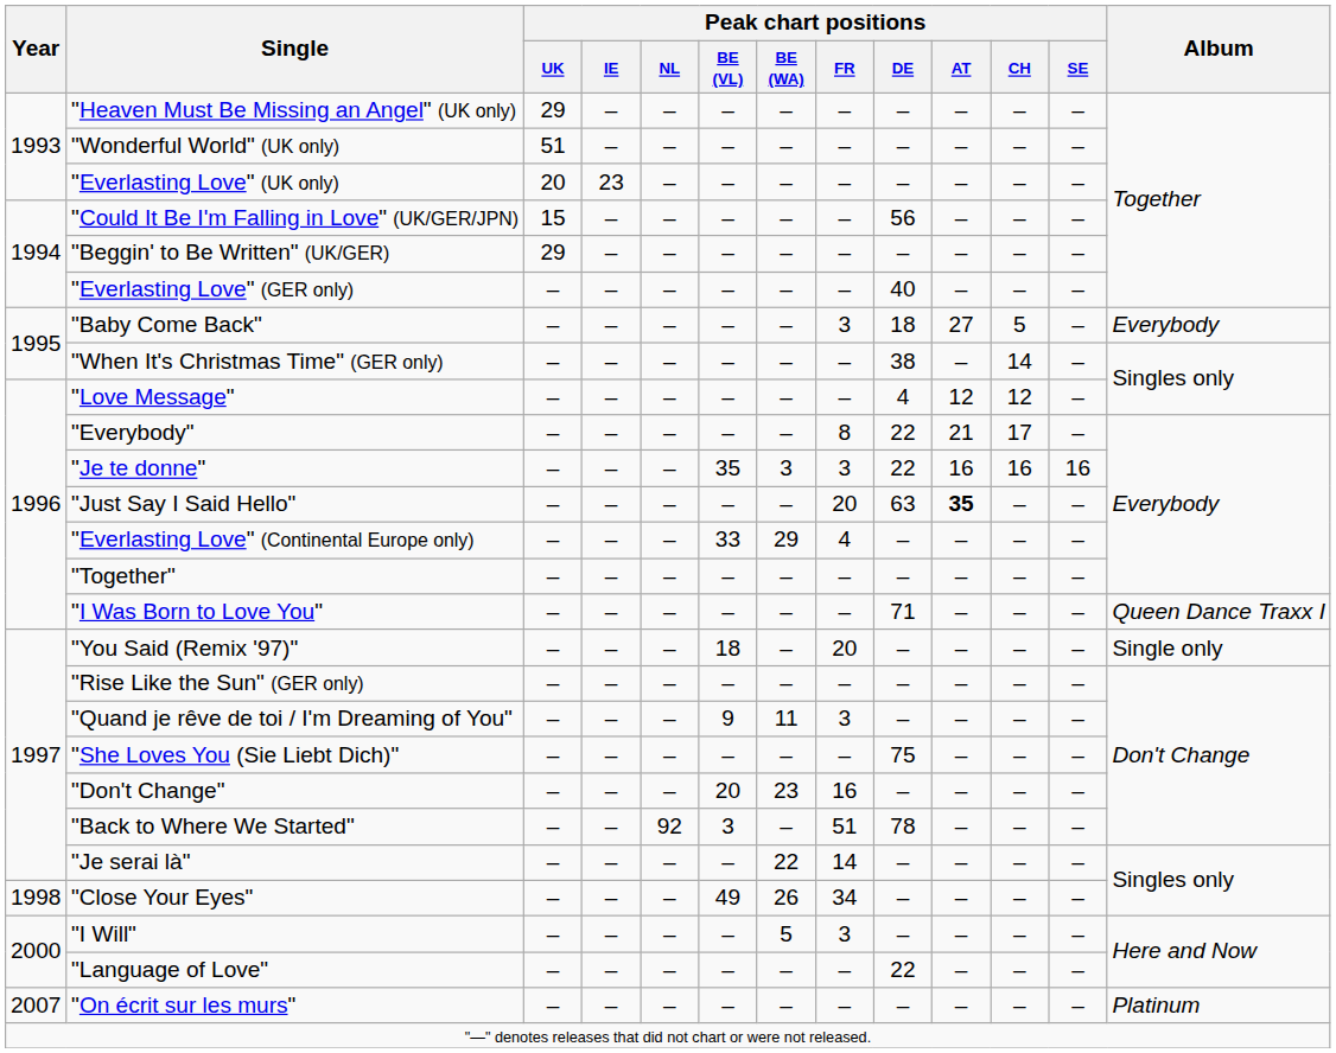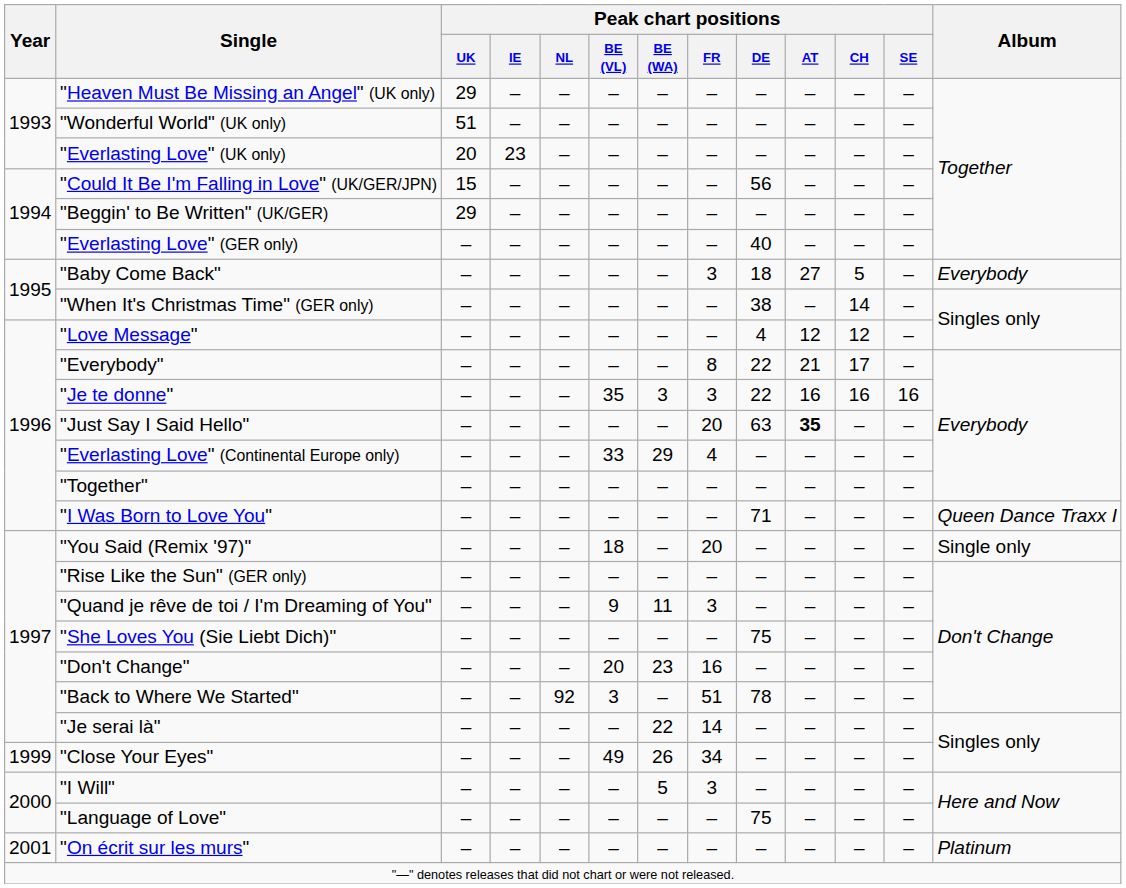"Close Your Eyes" | Year: 1998 -> 1999
"Language of Love" | Peak chart positions / DE: 22 -> 75
"On écrit sur les murs" | Year: 2007 -> 2001
